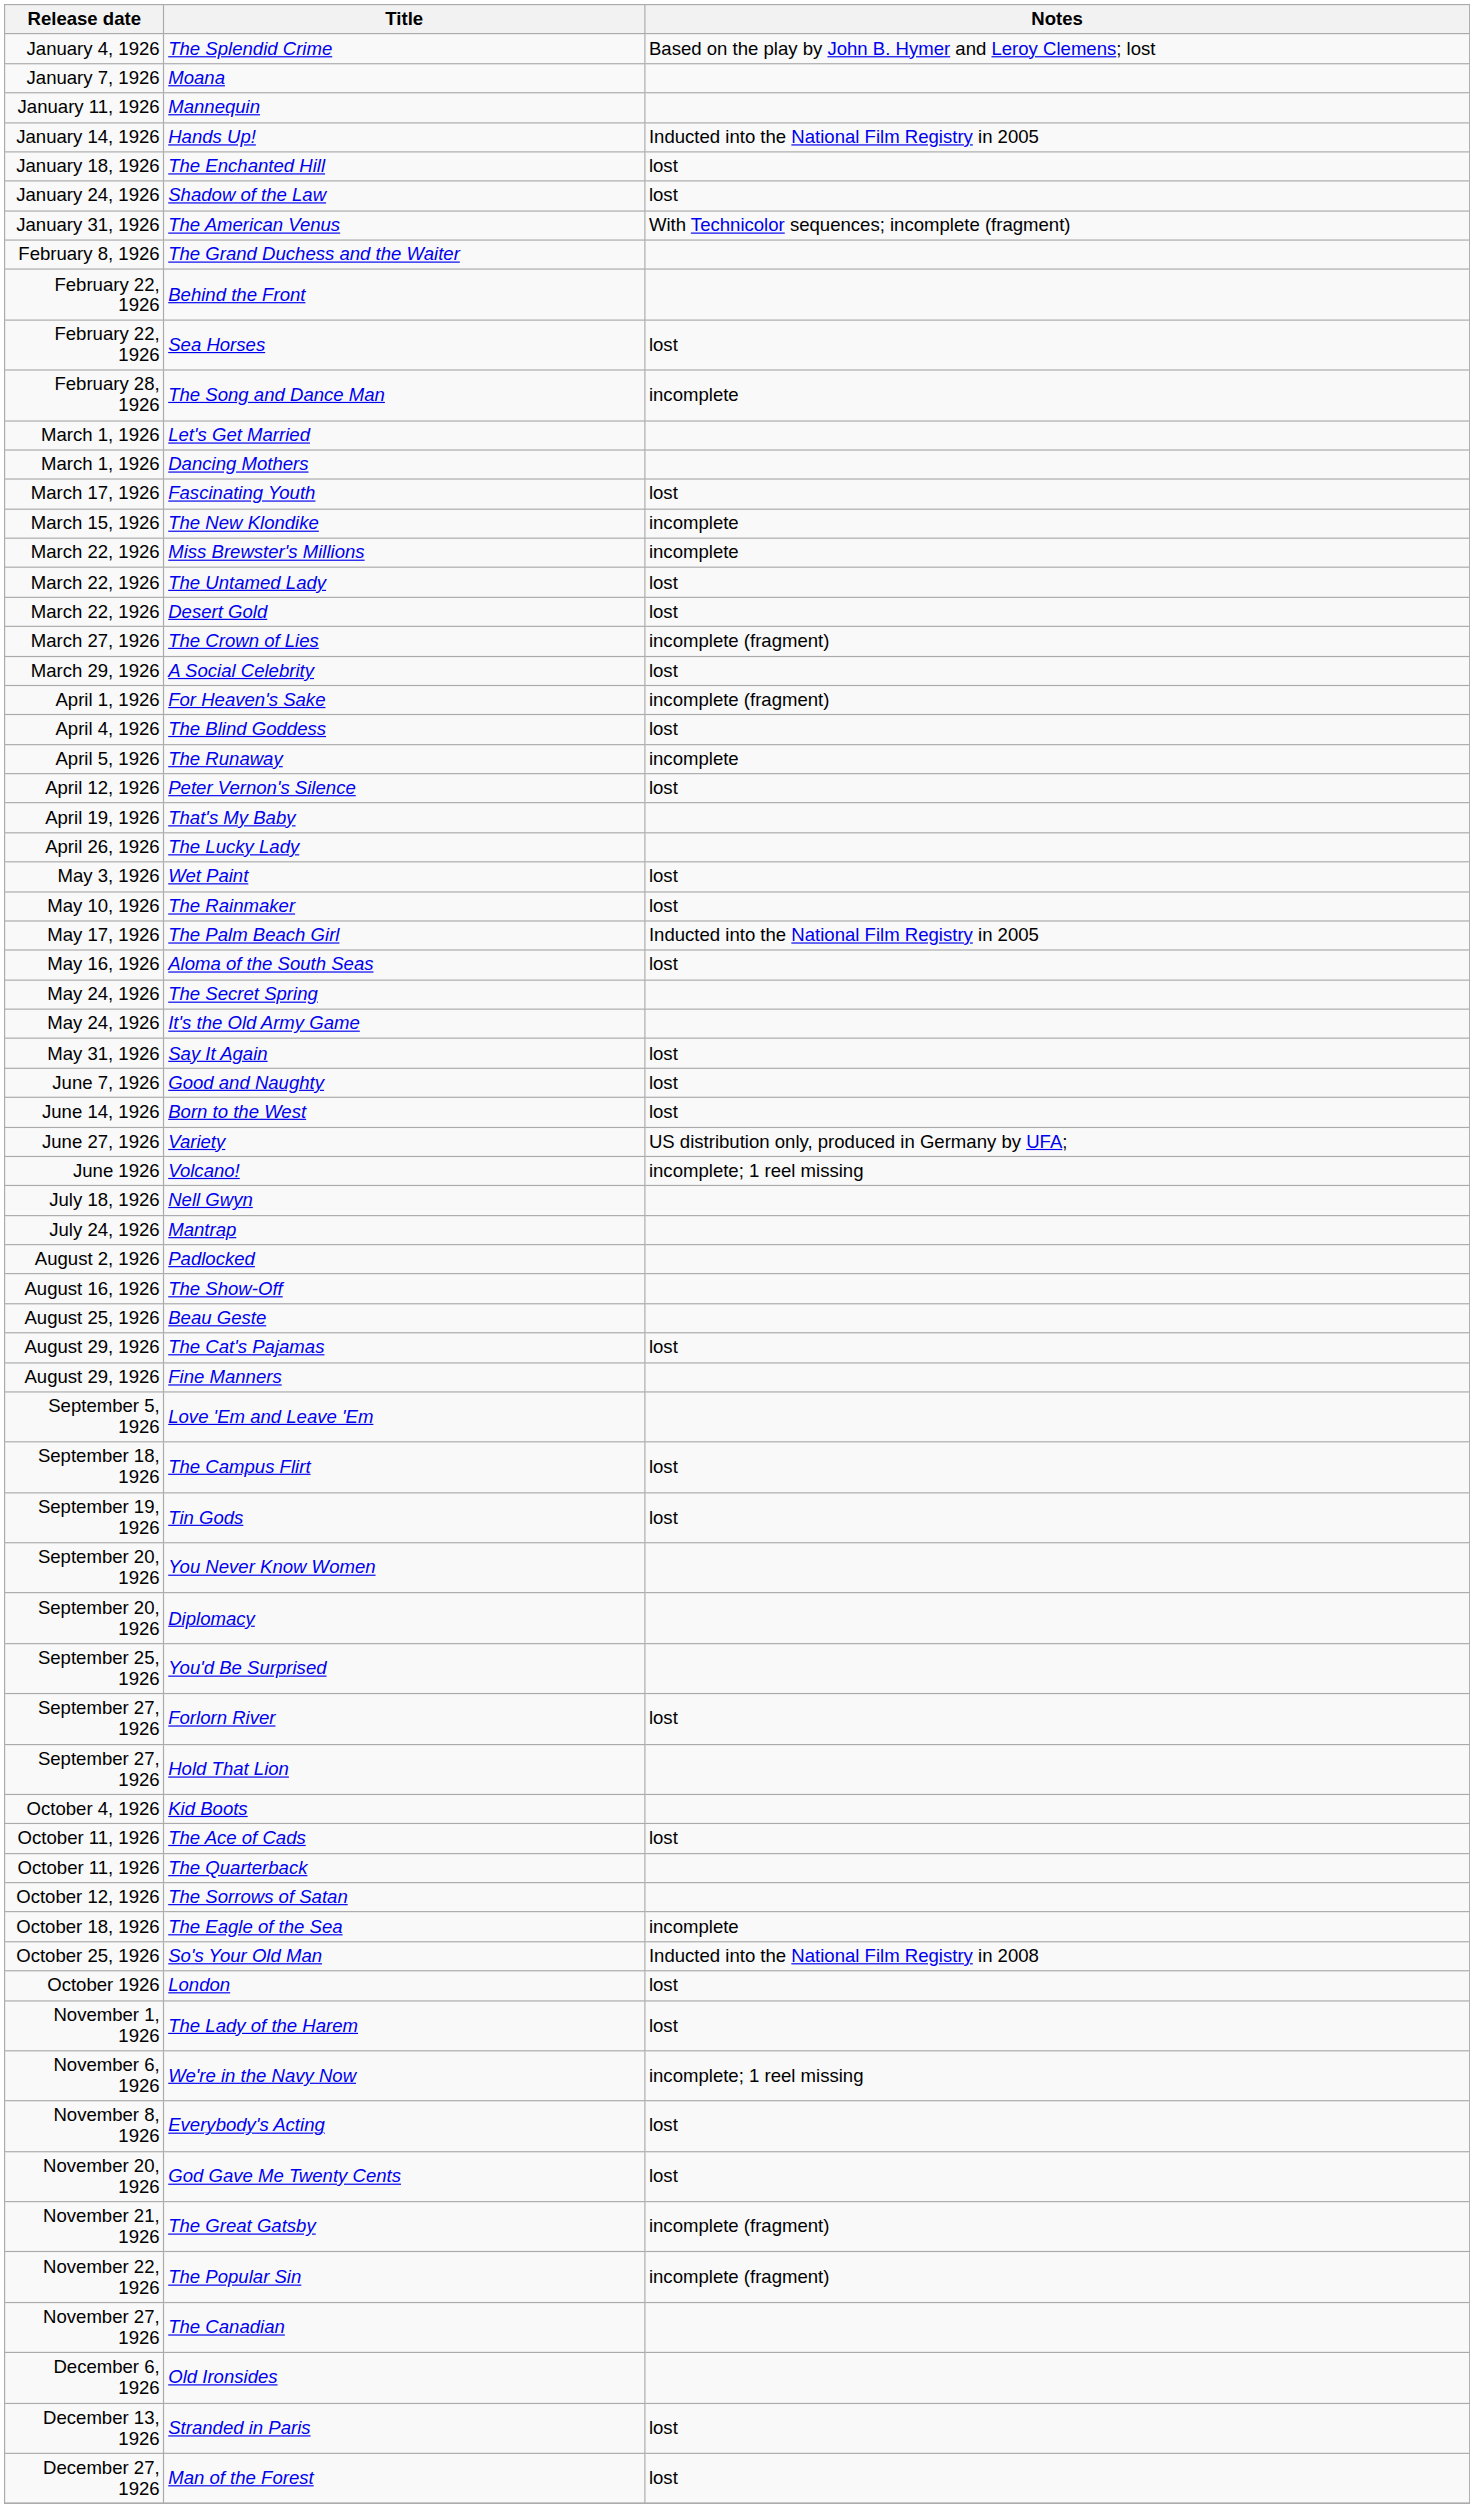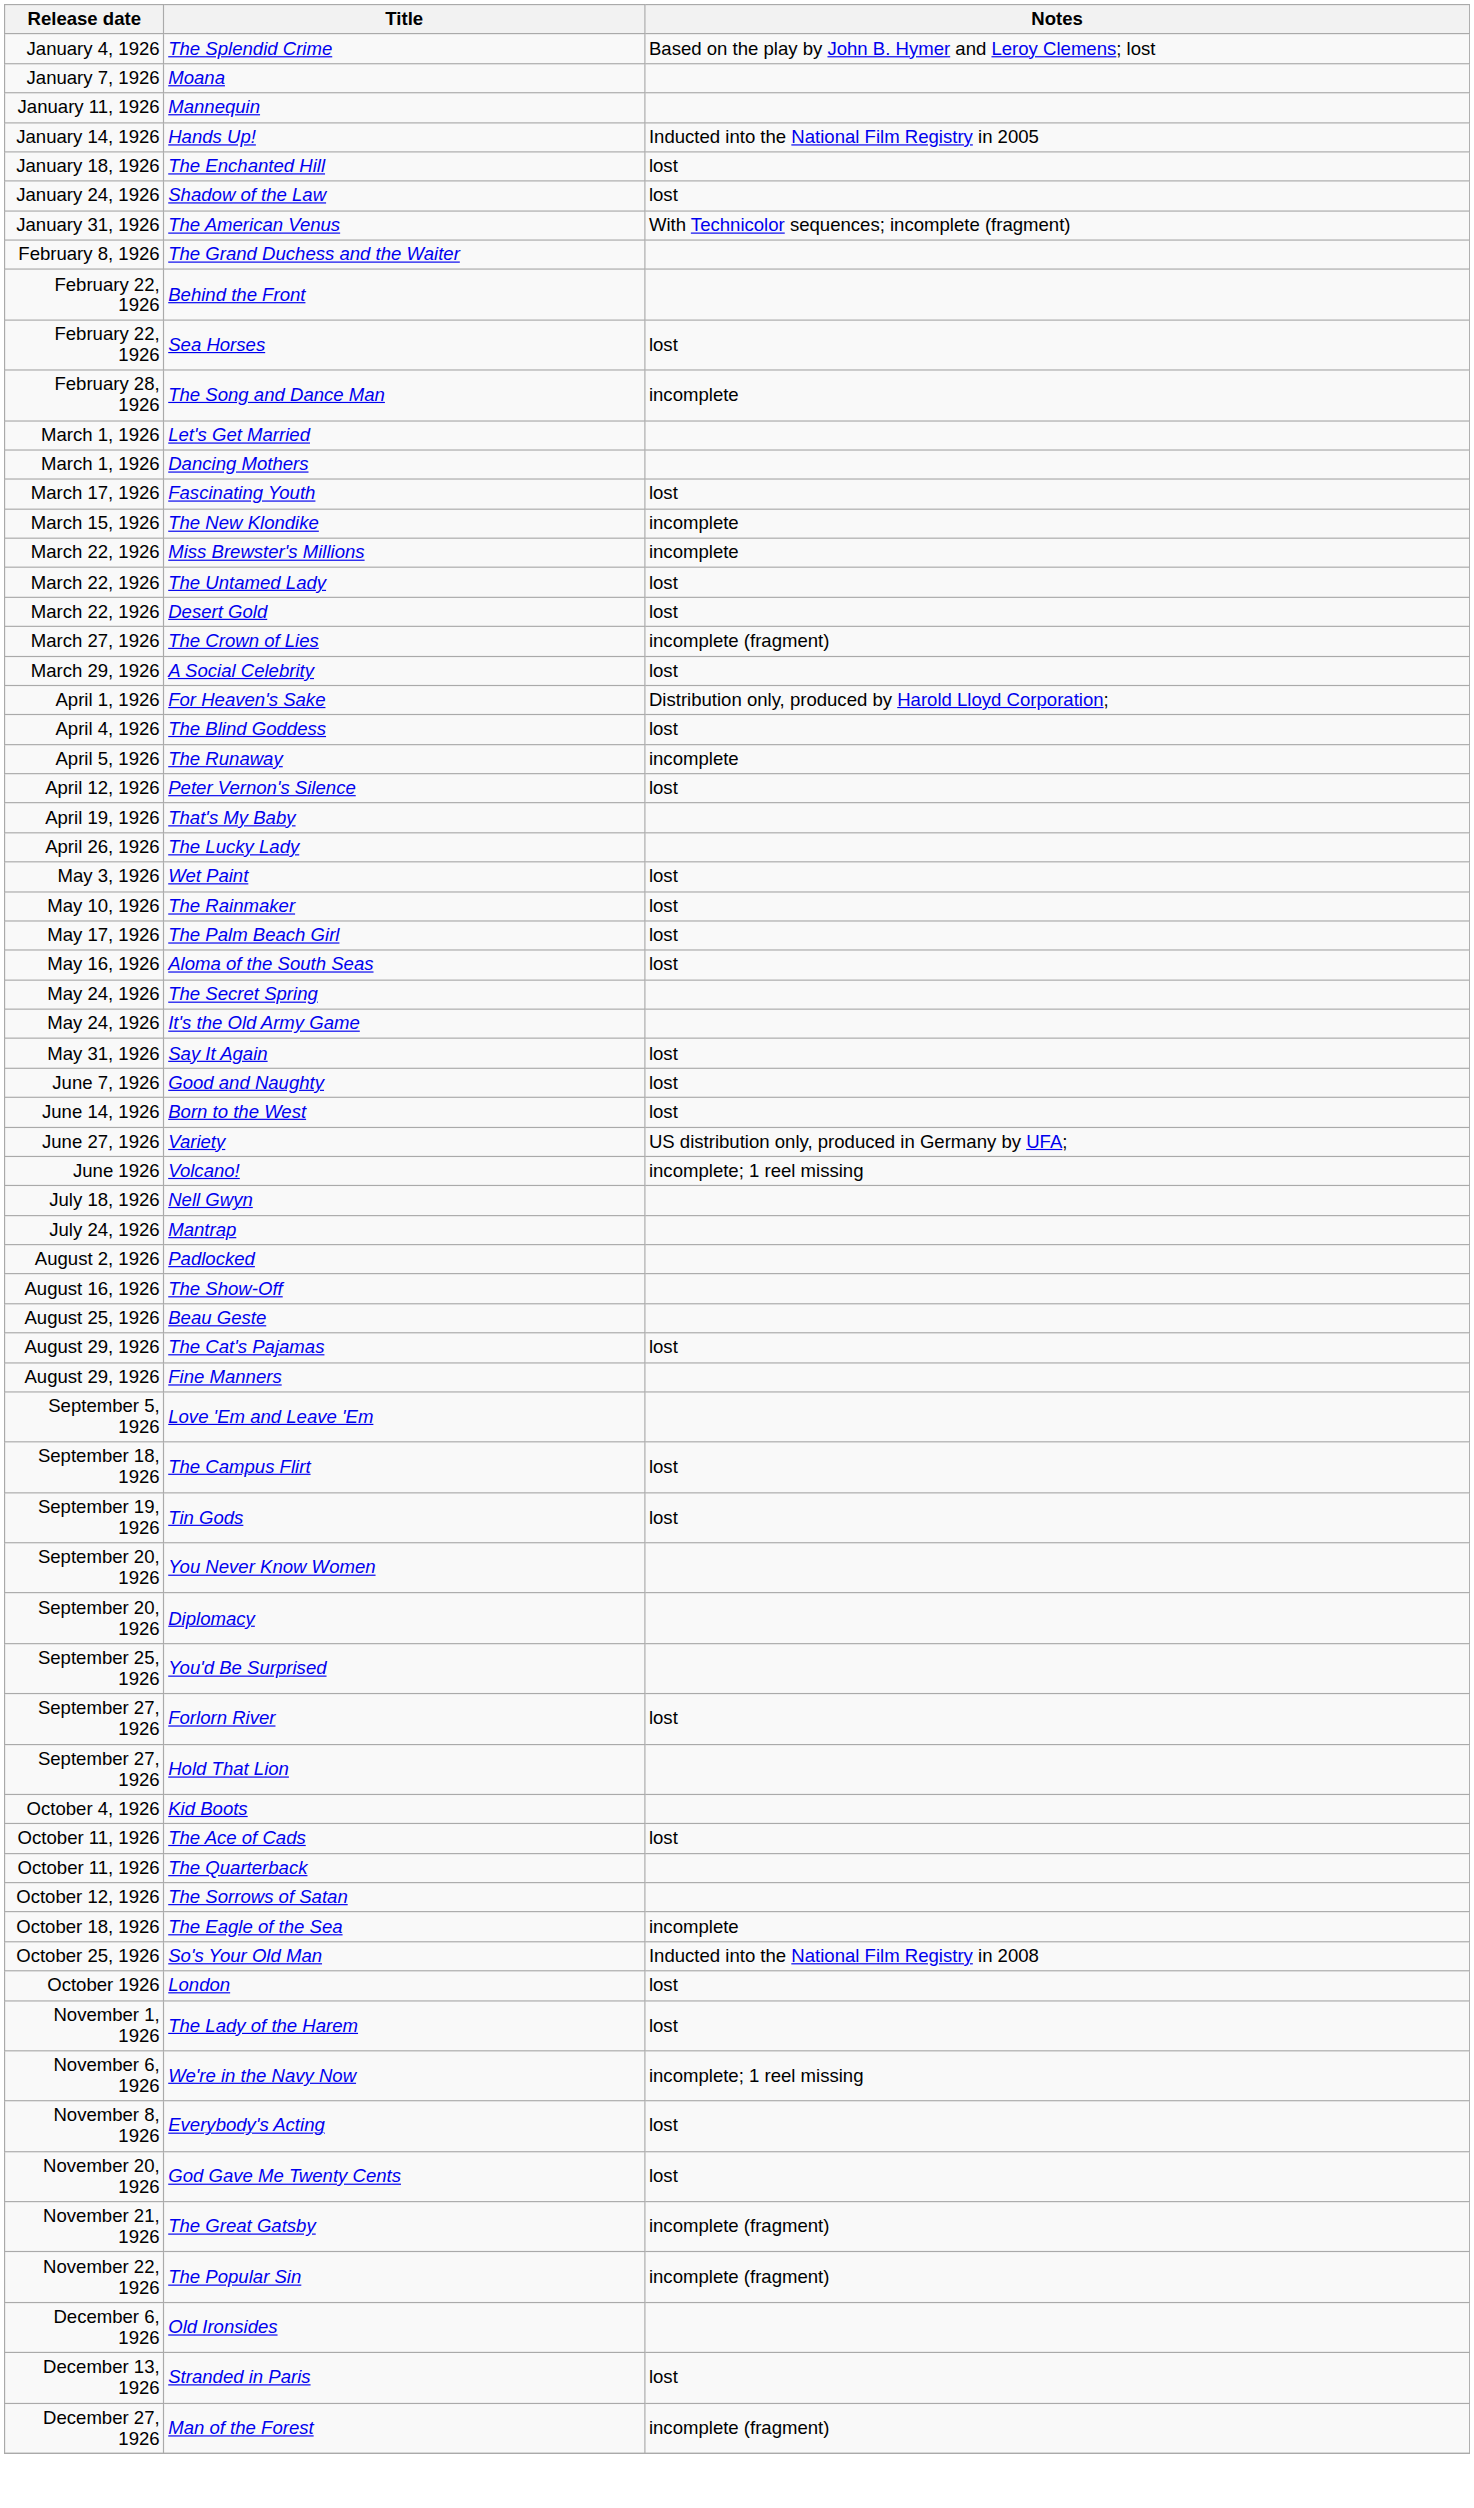For Heaven's Sake | Notes: incomplete (fragment) -> Distribution only, produced by Harold Lloyd Corporation;
The Palm Beach Girl | Notes: Inducted into the National Film Registry in 2005 -> lost
- row: November 27, 1926 | The Canadian
Man of the Forest | Notes: lost -> incomplete (fragment)
